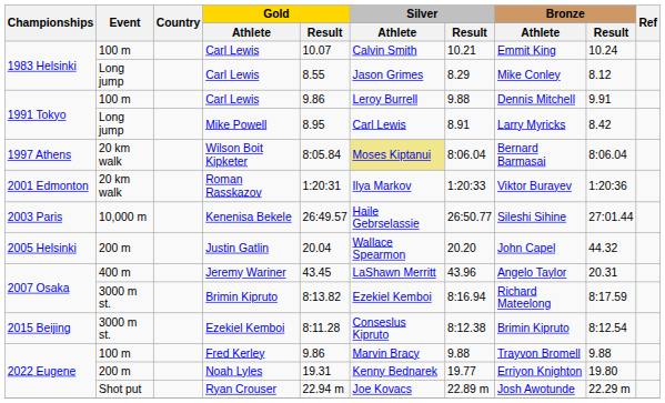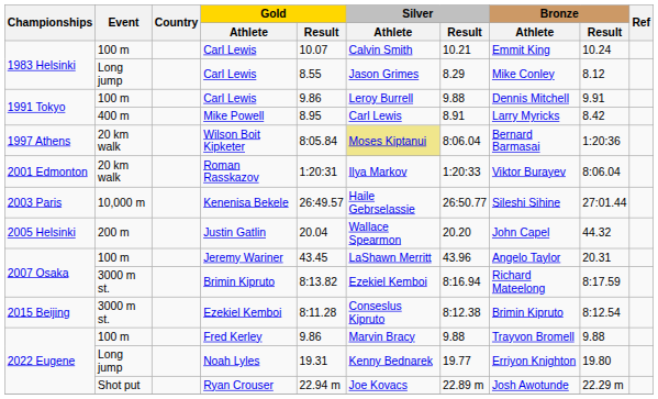Mike Powell | Event: Long jump -> 400 m
Wilson Boit Kipketer | Bronze / Result: 8:06.04 -> 1:20:36
Roman Rasskazov | Bronze / Result: 1:20:36 -> 8:06.04
Jeremy Wariner | Event: 400 m -> 100 m
Noah Lyles | Event: 200 m -> Long jump
